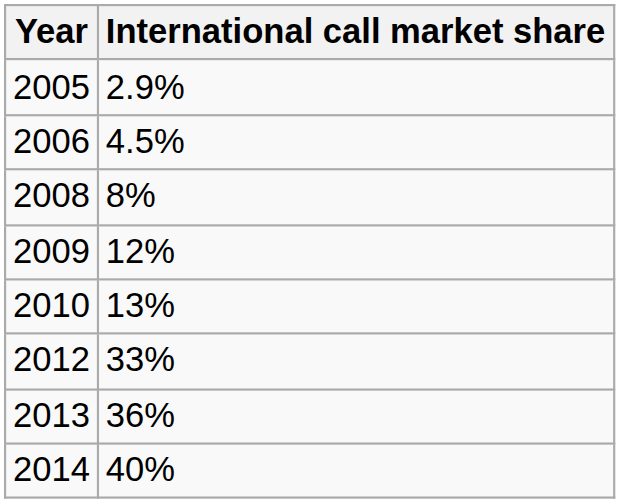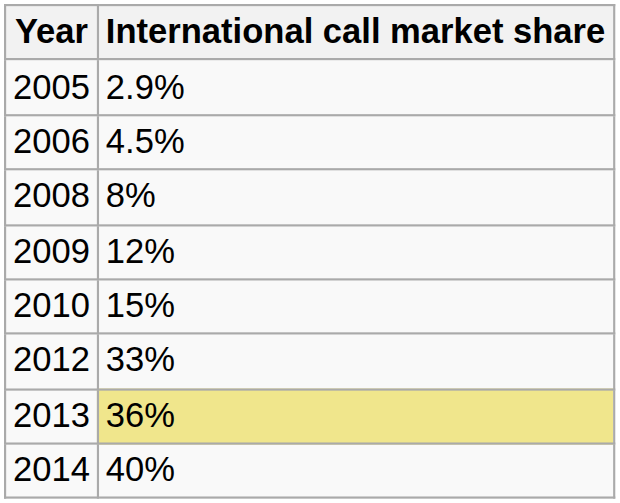2010 | International call market share: 13% -> 15%
2013 | International call market share: no background -> khaki background
